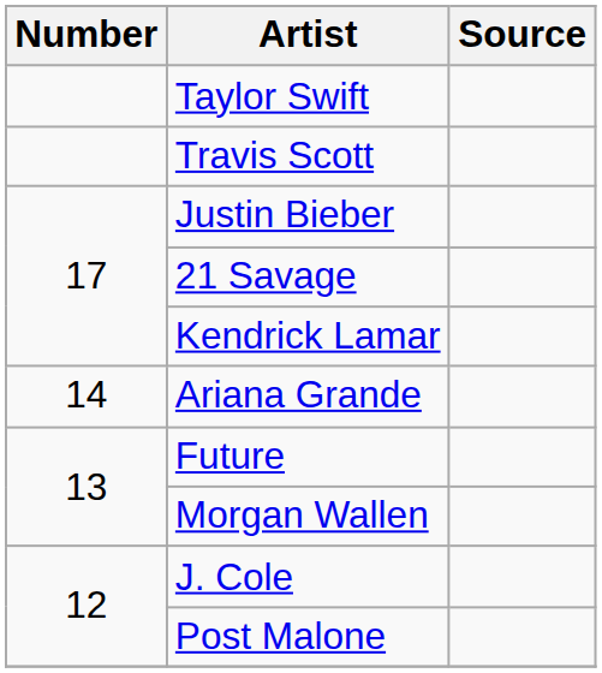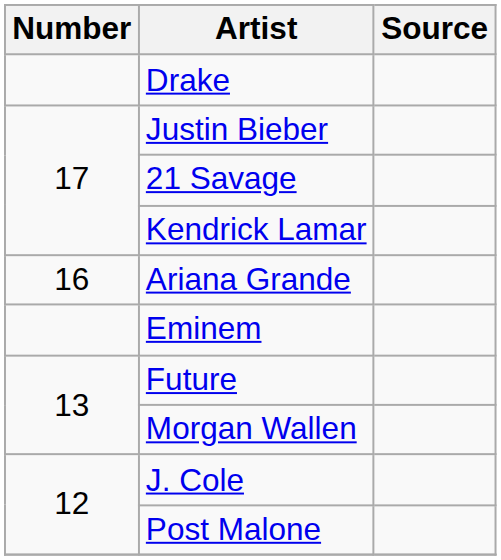+ row: Drake
- row: Taylor Swift
- row: Travis Scott
Ariana Grande | Number: 14 -> 16
+ row: Eminem
